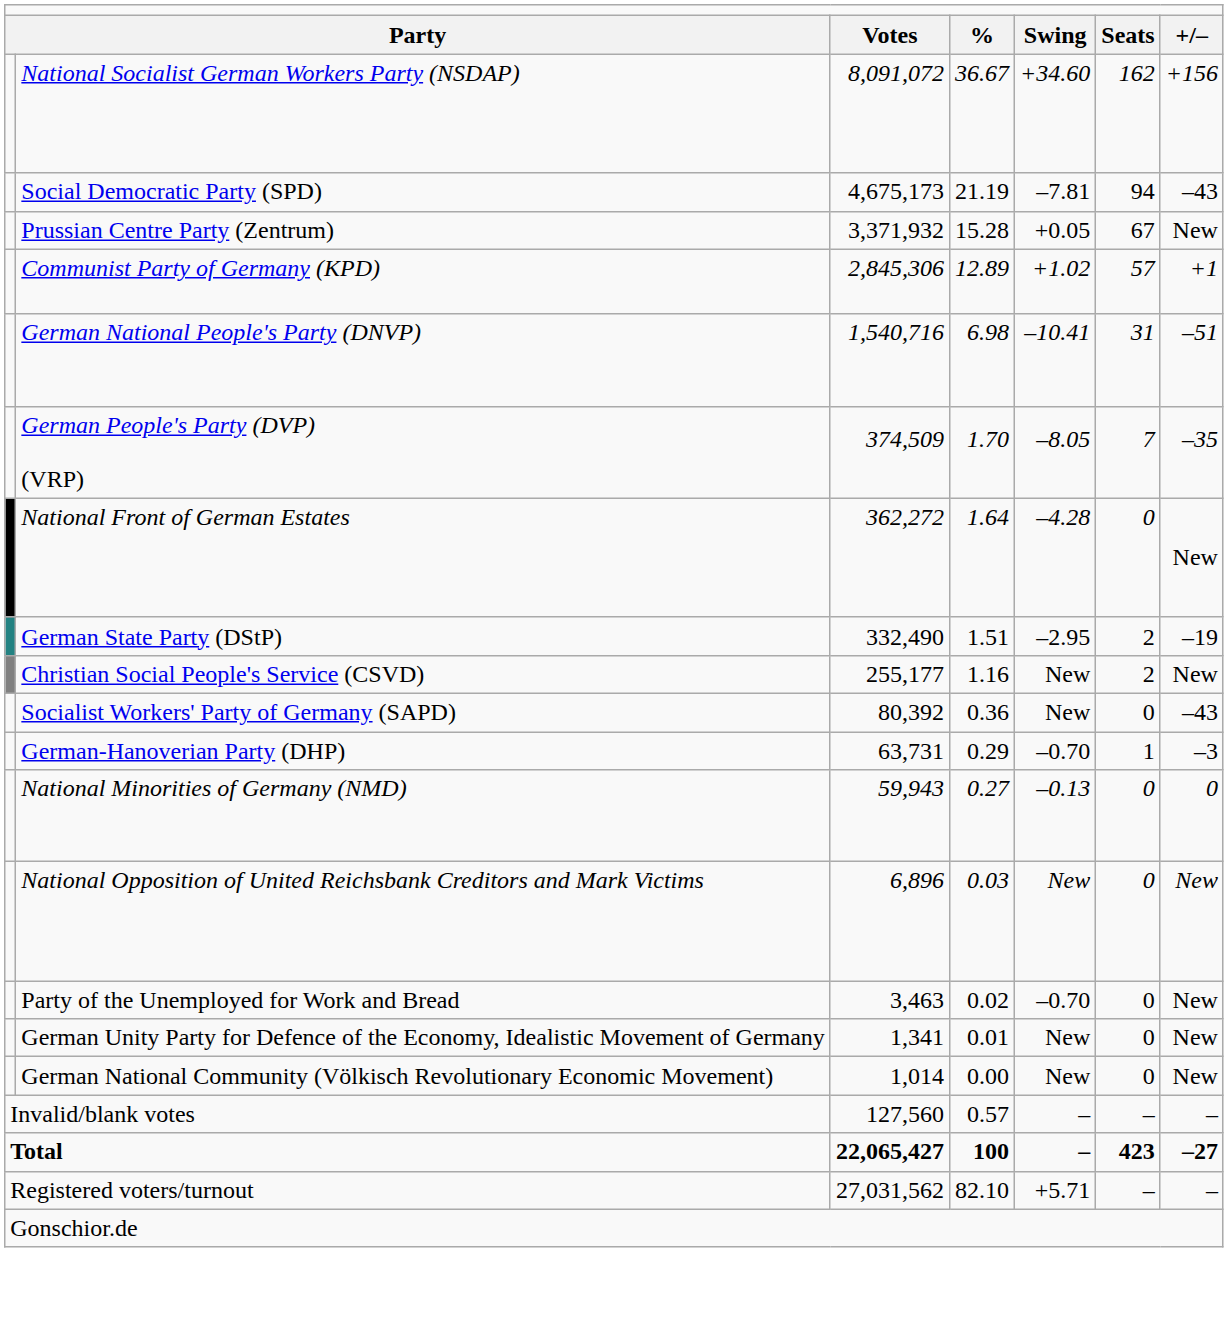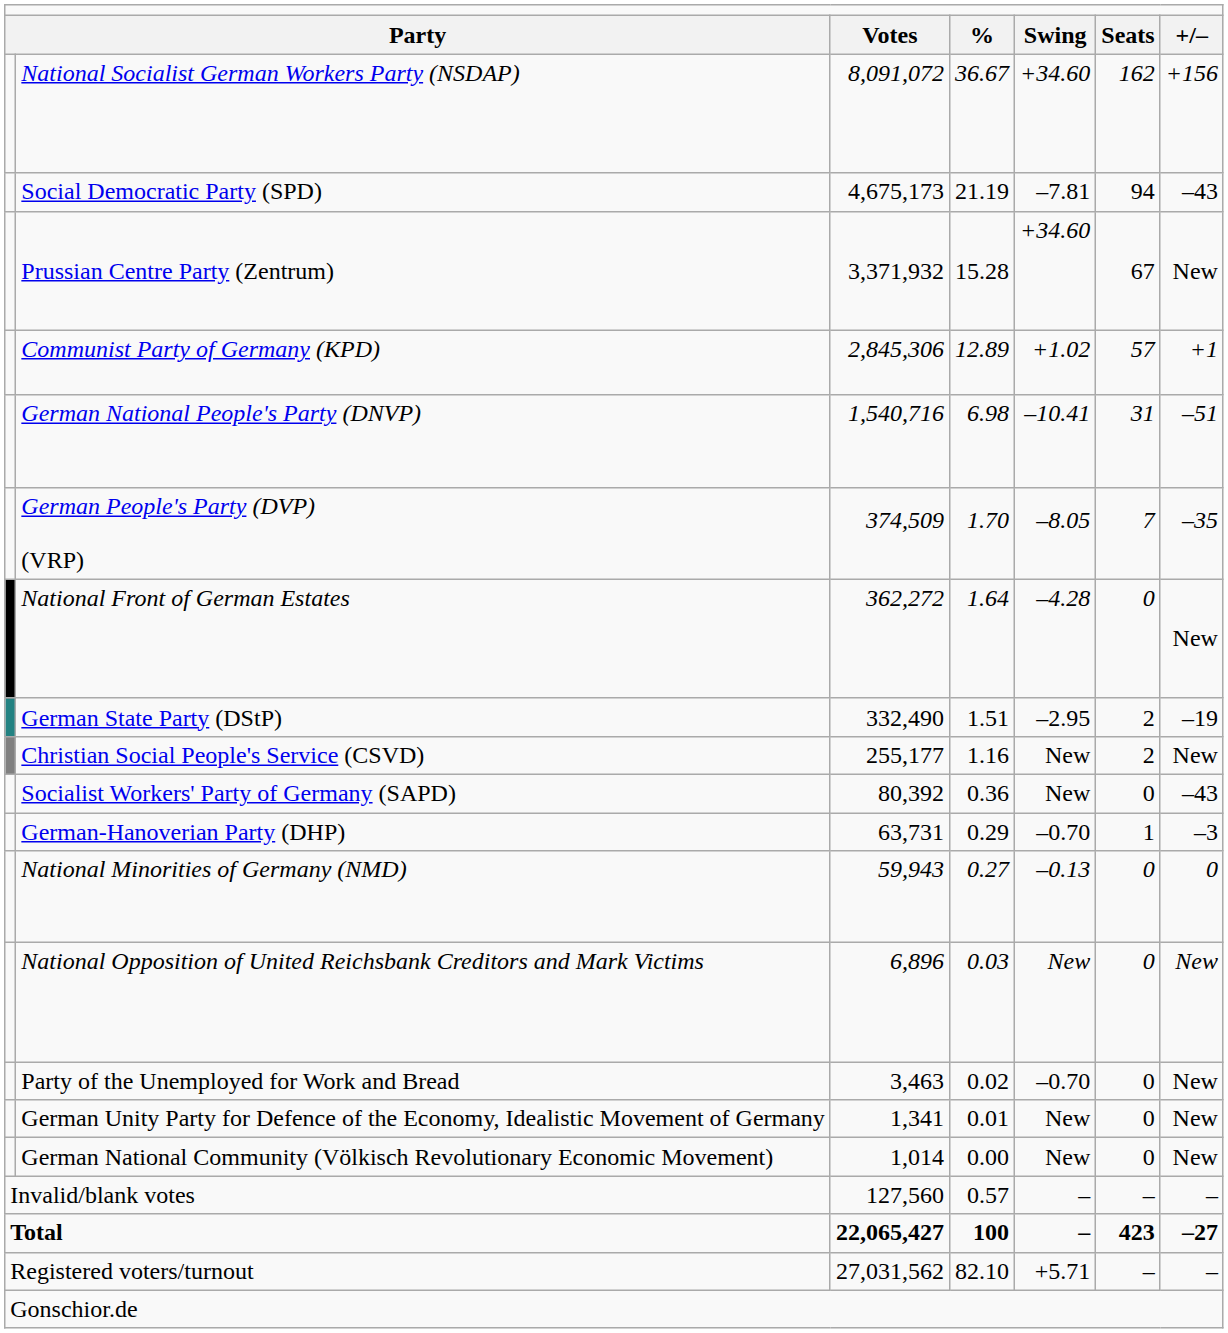Prussian Centre Party (Zentrum) | column 5: +0.05 -> +34.60
